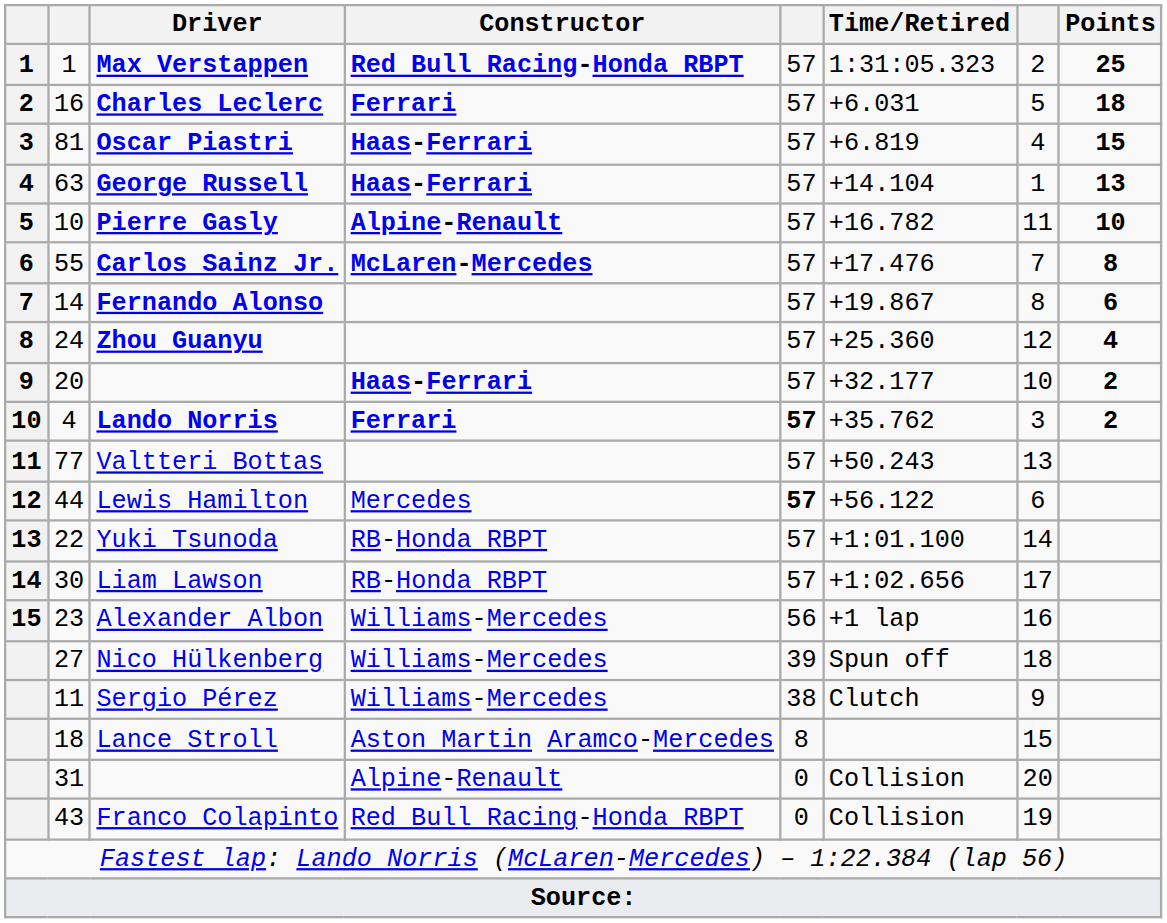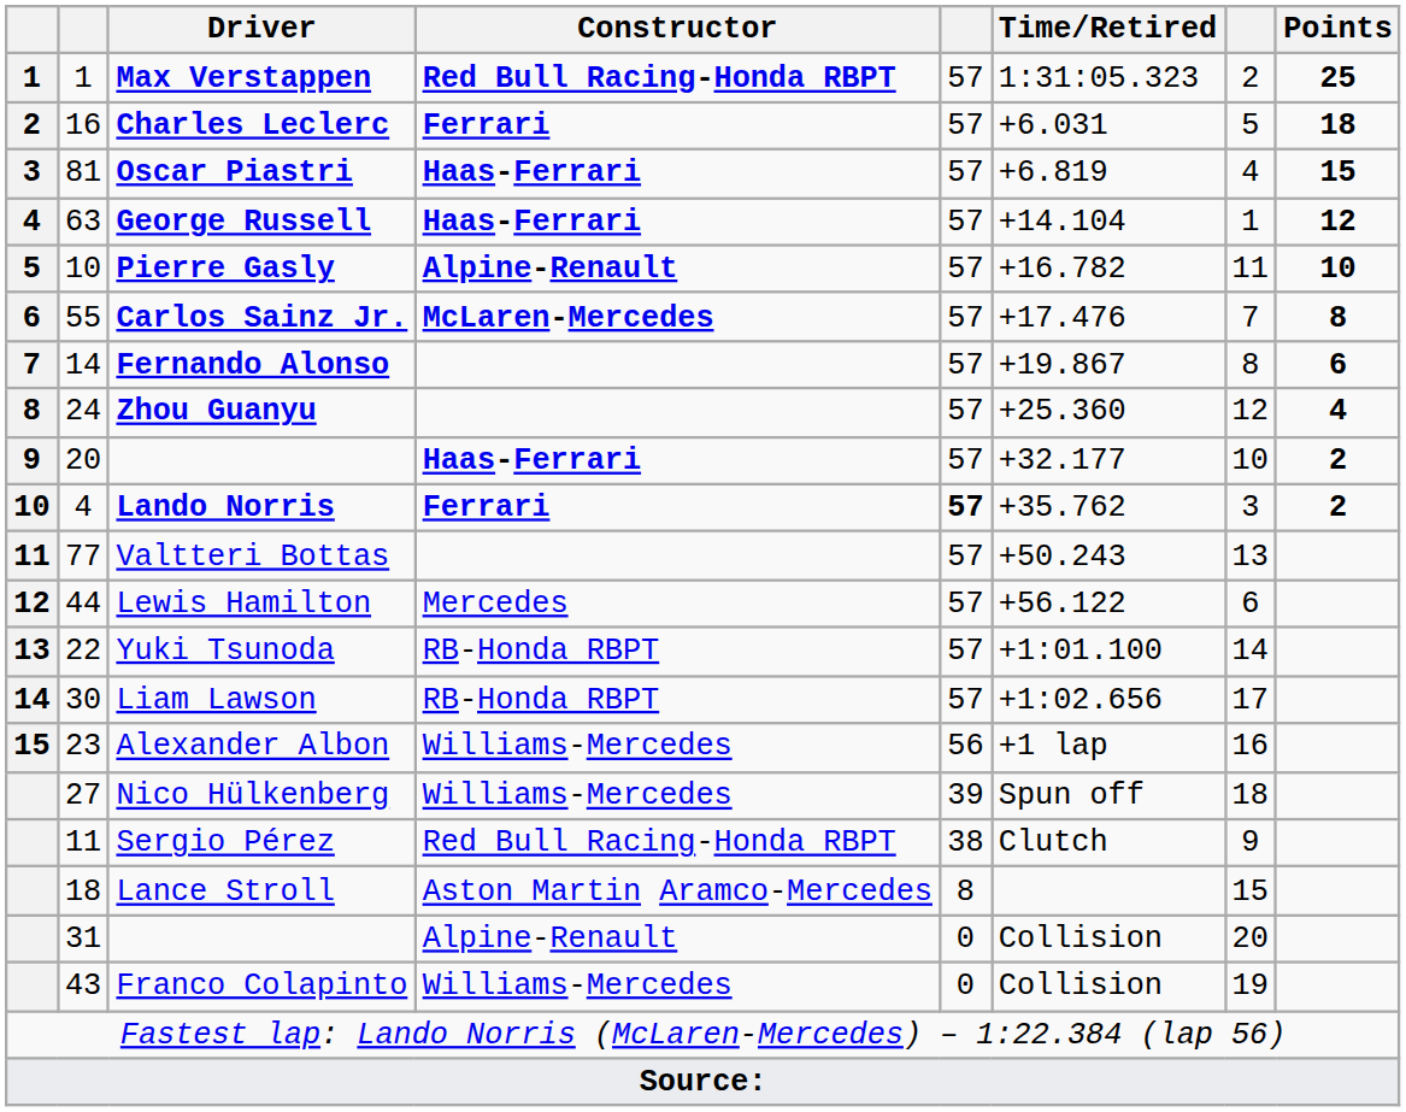George Russell | Points: 13 -> 12
Lewis Hamilton | column 5: bold -> normal
Sergio Pérez | Constructor: Williams-Mercedes -> Red Bull Racing-Honda RBPT
Franco Colapinto | Constructor: Red Bull Racing-Honda RBPT -> Williams-Mercedes
